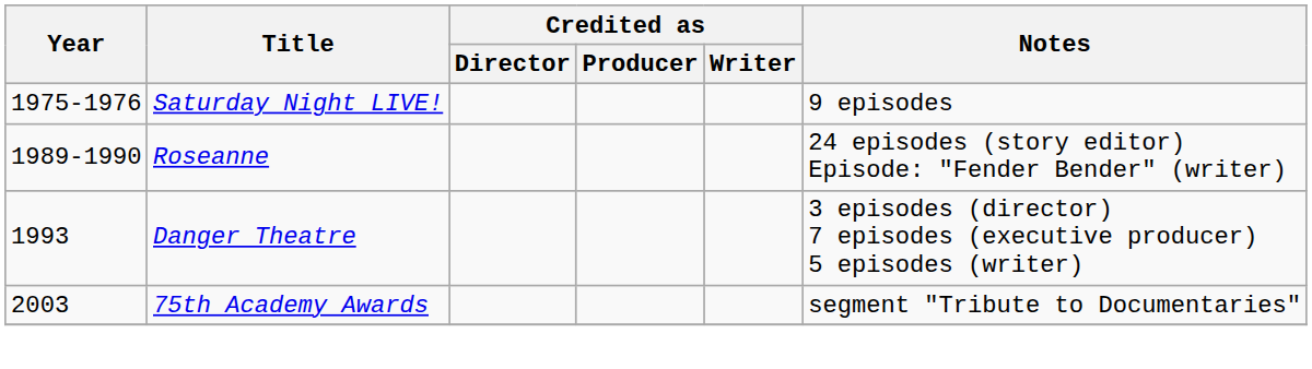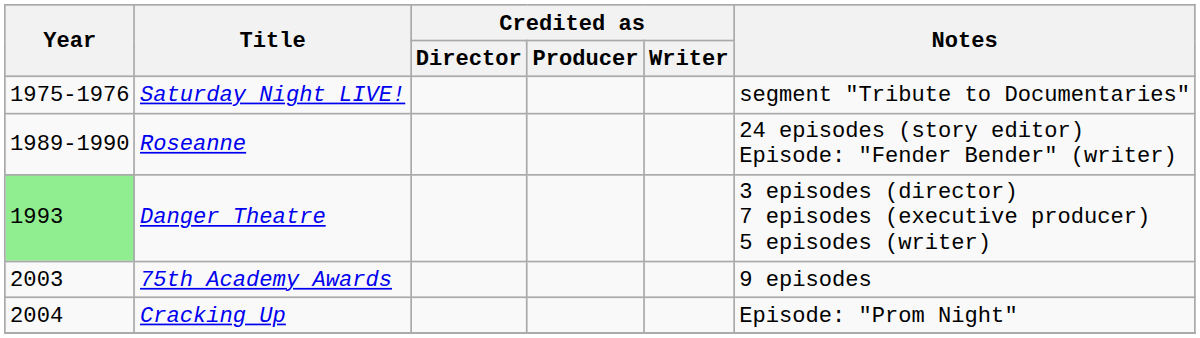Saturday Night LIVE! | Notes: 9 episodes -> segment "Tribute to Documentaries"
Danger Theatre | Year: no background -> lightgreen background
75th Academy Awards | Notes: segment "Tribute to Documentaries" -> 9 episodes
+ row: 2004 | Cracking Up | Episode: "Prom Night"
